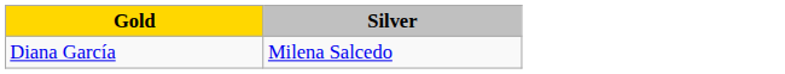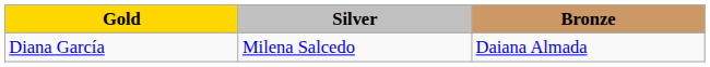+ column: Bronze | Daiana Almada
